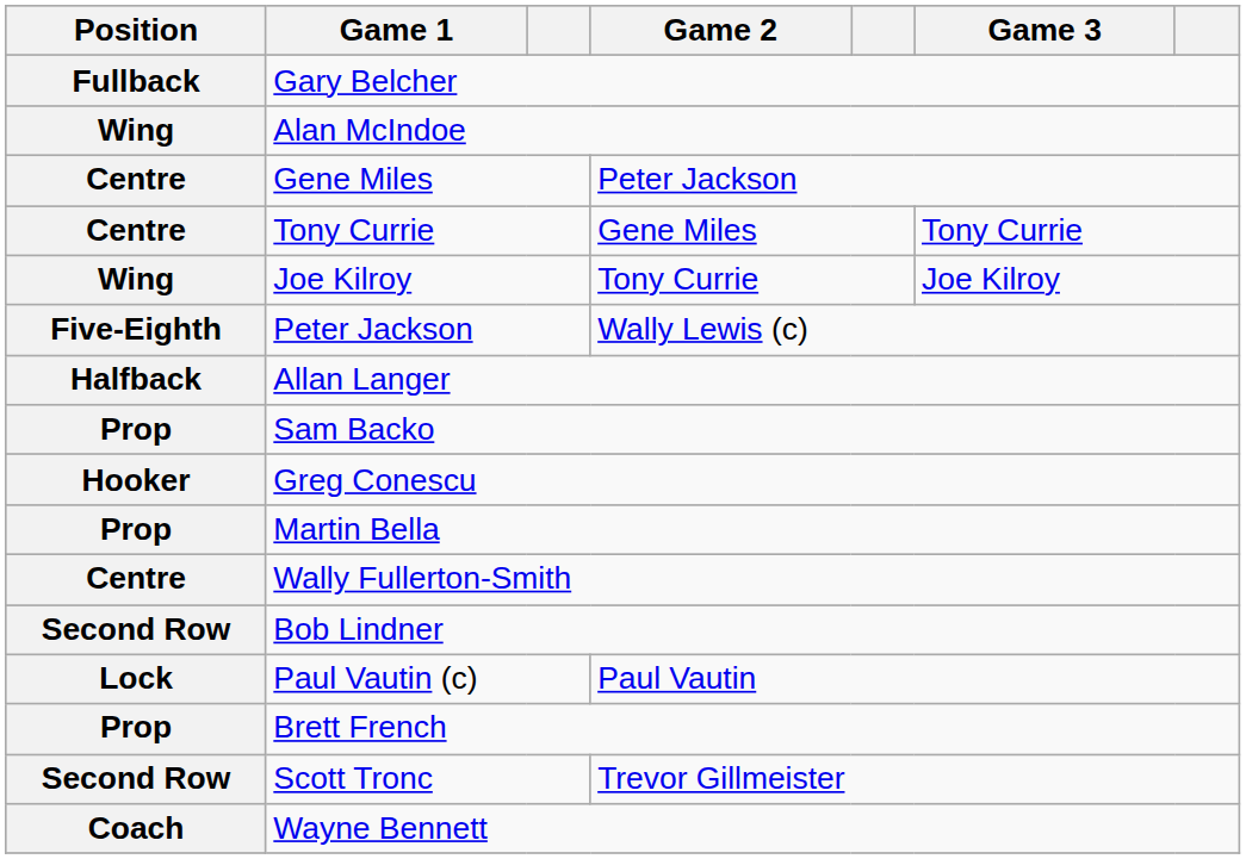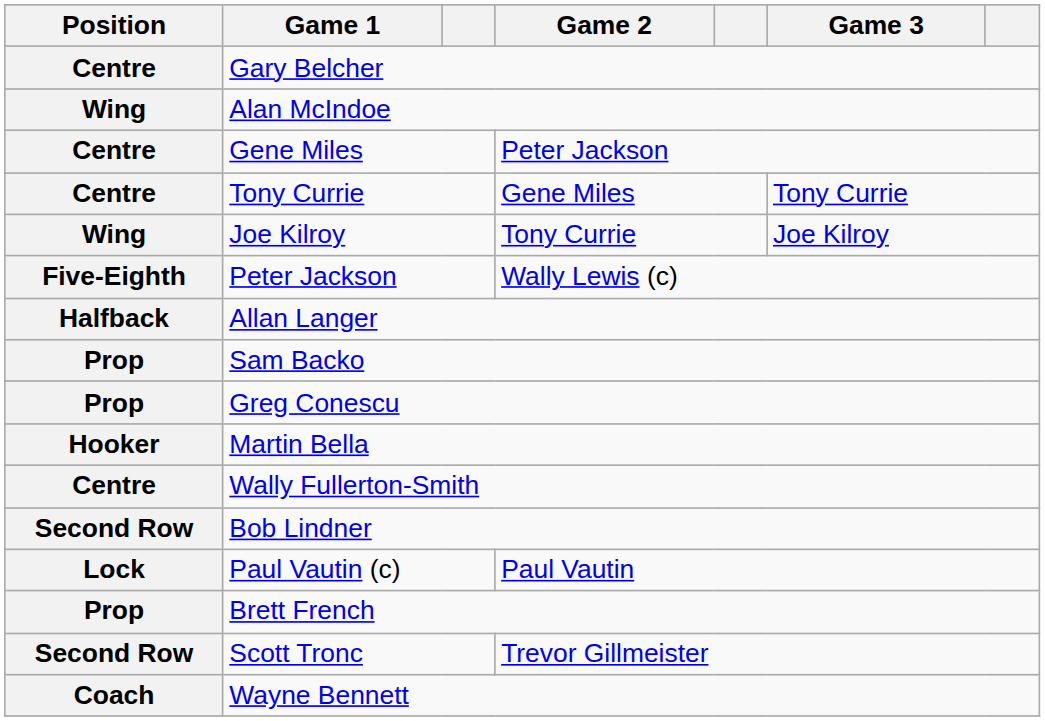Gary Belcher | Position: Fullback -> Centre
Greg Conescu | Position: Hooker -> Prop
Martin Bella | Position: Prop -> Hooker
